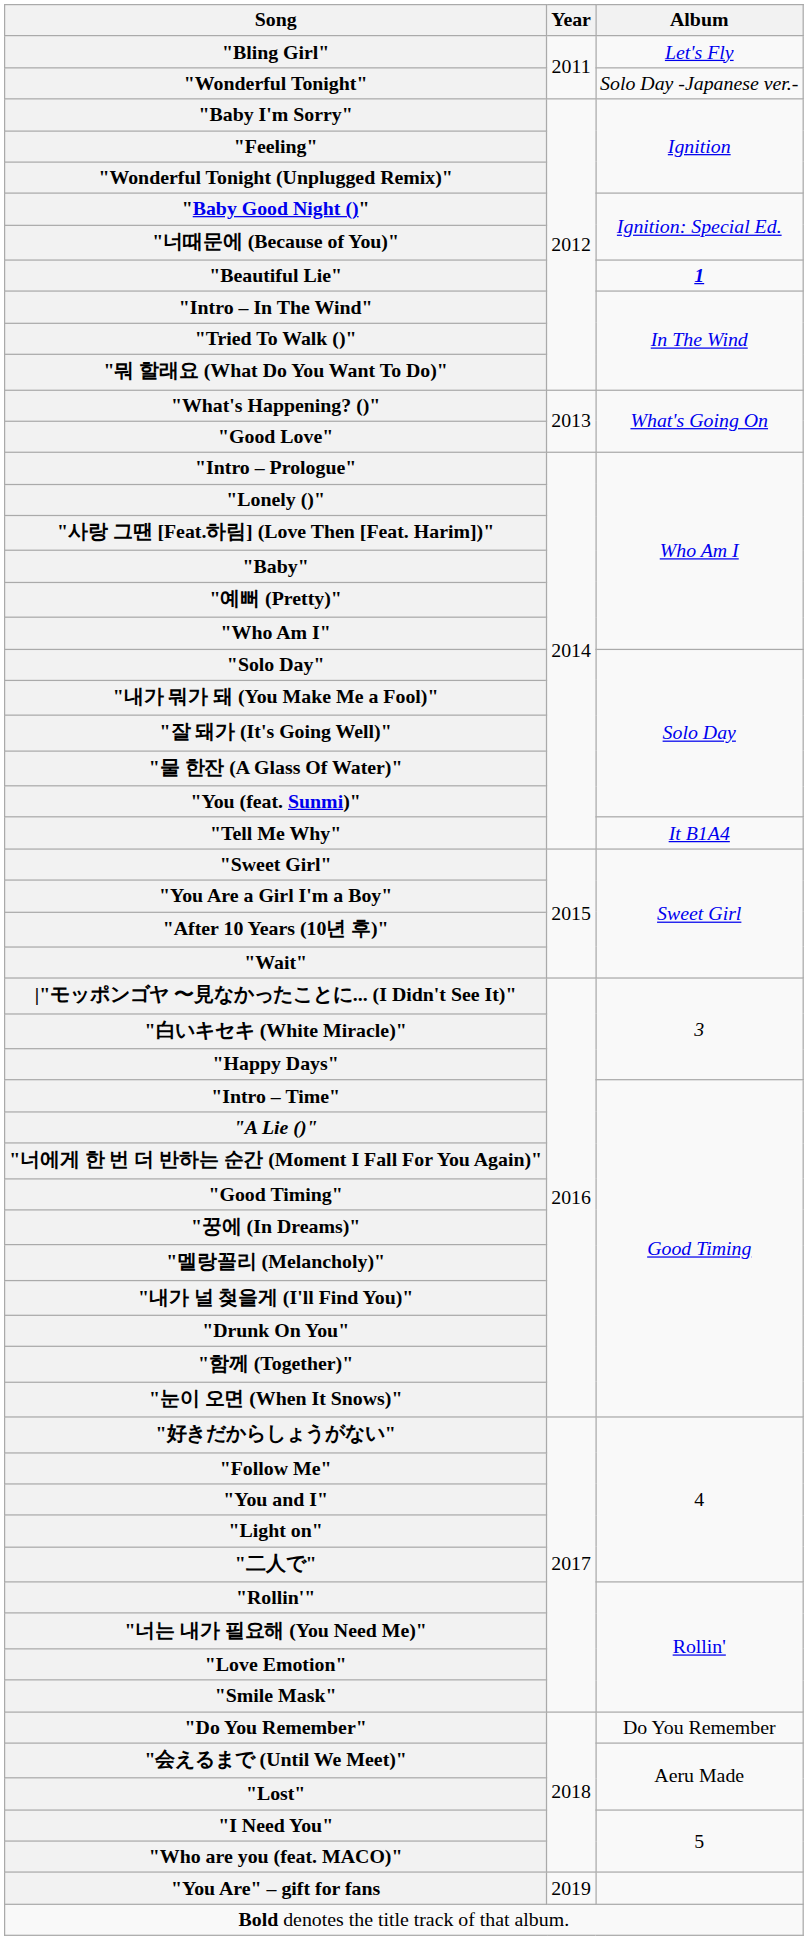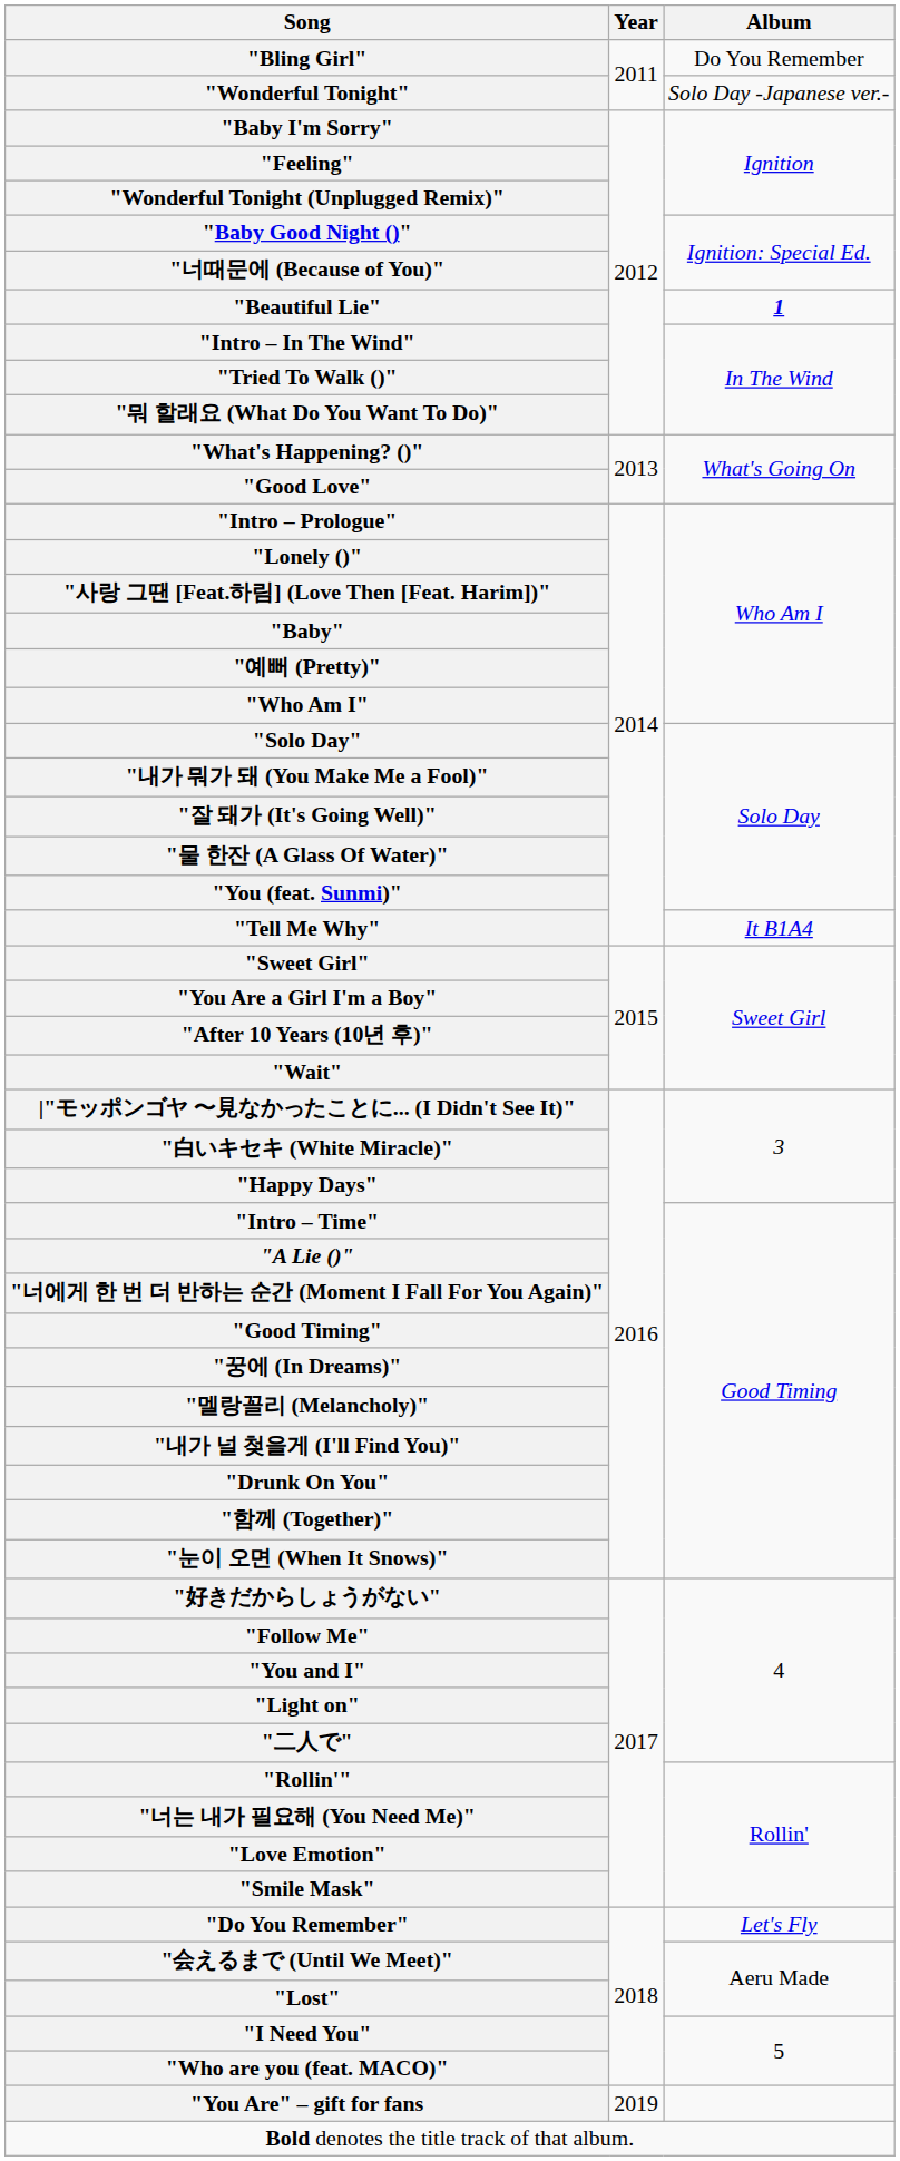"Bling Girl" | Album: Let's Fly -> Do You Remember
"Do You Remember" | Album: Do You Remember -> Let's Fly
